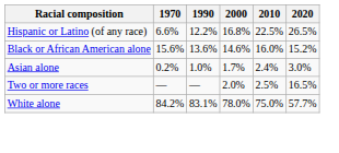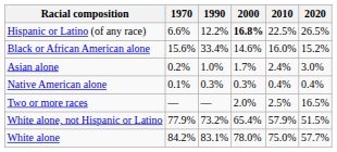Hispanic or Latino (of any race) | 2000: normal -> bold
Black or African American alone | 1990: 13.6% -> 33.4%
+ row: Native American alone | 0.1% | 0.3% | 0.3% | 0.4% | 0.4%
+ row: White alone, not Hispanic or Latino | 77.9% | 73.2% | 65.4% | 57.9% | 51.5%
